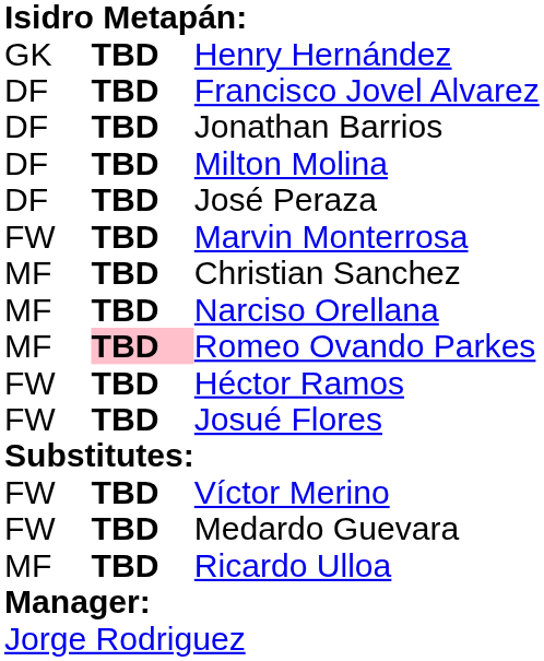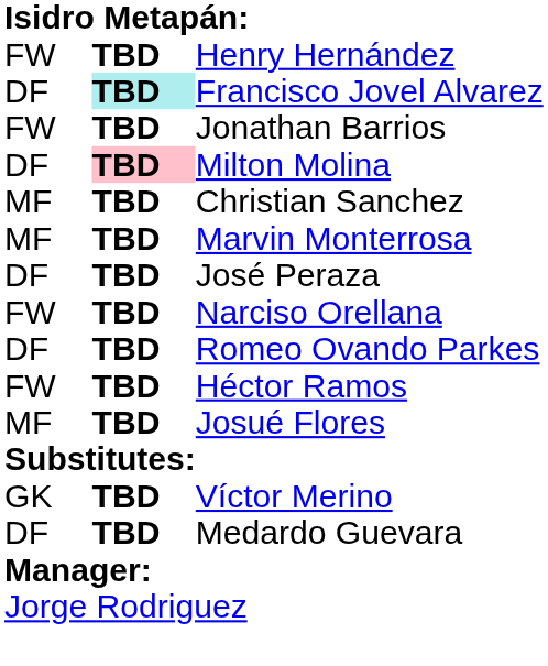Henry Hernández | column 1: GK -> FW
Francisco Jovel Alvarez | column 2: no background -> paleturquoise background
Jonathan Barrios | column 1: DF -> FW
Milton Molina | column 2: no background -> pink background
rows swapped: José Peraza <-> Christian Sanchez
Marvin Monterrosa | column 1: FW -> MF
Narciso Orellana | column 1: MF -> FW
Romeo Ovando Parkes | column 1: MF -> DF
Romeo Ovando Parkes | column 2: pink background -> no background
Josué Flores | column 1: FW -> MF
Víctor Merino | column 1: FW -> GK
Medardo Guevara | column 1: FW -> DF
- row: MF | TBD | Ricardo Ulloa
